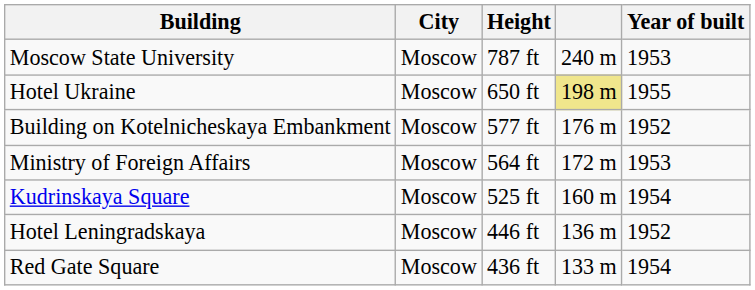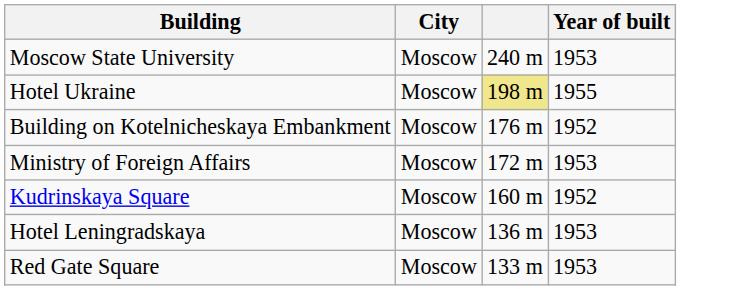- column: Height | 787 ft | 650 ft | 577 ft | 564 ft | 525 ft | 446 ft | 436 ft
Kudrinskaya Square | Year of built: 1954 -> 1952
Hotel Leningradskaya | Year of built: 1952 -> 1953
Red Gate Square | Year of built: 1954 -> 1953
